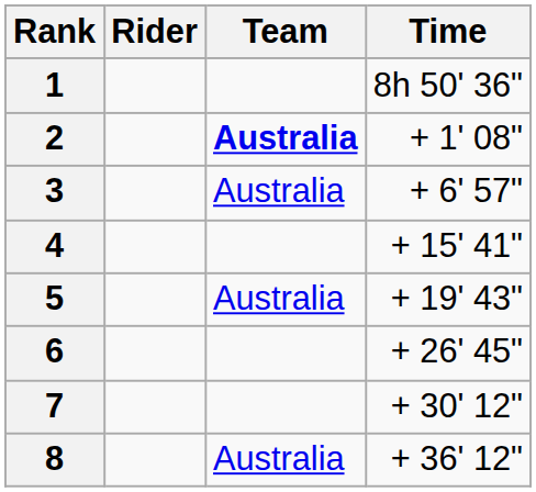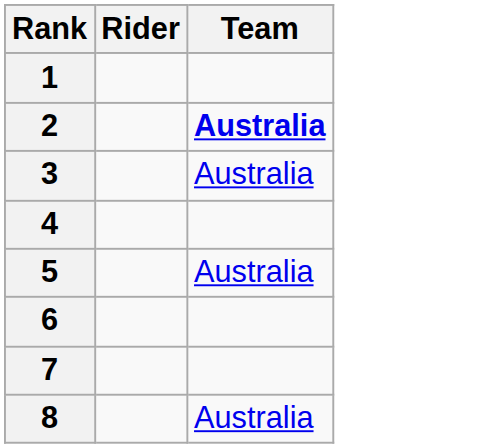- column: Time | 8h 50' 36" | + 1' 08" | + 6' 57" | + 15' 41" | + 19' 43" | + 26' 45" | + 30' 12" | + 36' 12"
